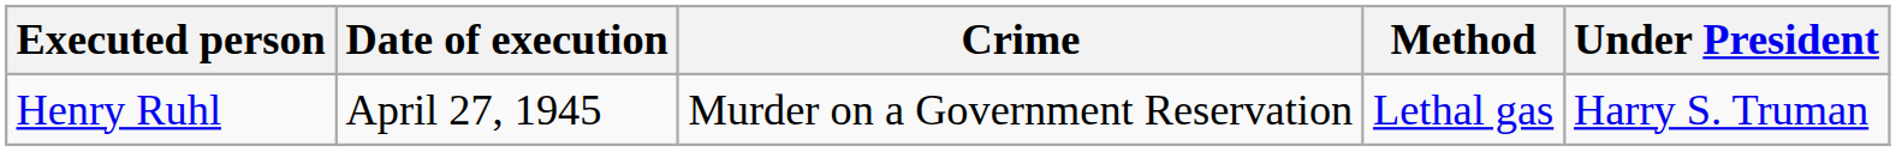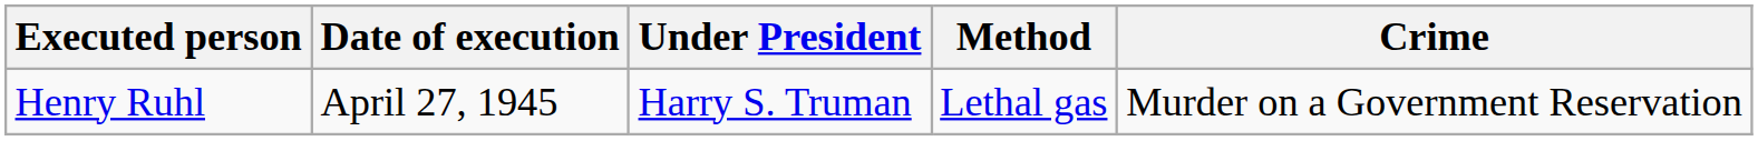columns swapped: Crime <-> Under President
